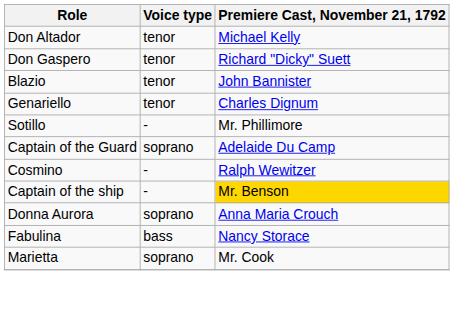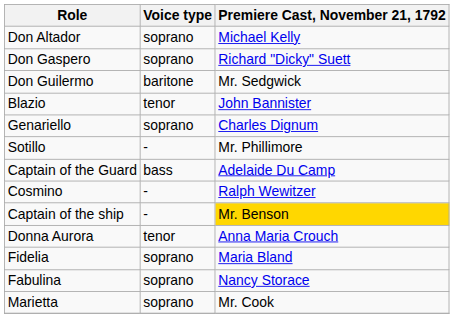Don Altador | Voice type: tenor -> soprano
Don Gaspero | Voice type: tenor -> soprano
+ row: Don Guilermo | baritone | Mr. Sedgwick
Genariello | Voice type: tenor -> soprano
Captain of the Guard | Voice type: soprano -> bass
Donna Aurora | Voice type: soprano -> tenor
+ row: Fidelia | soprano | Maria Bland
Fabulina | Voice type: bass -> soprano
